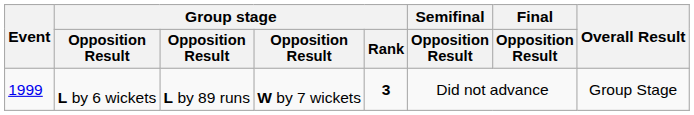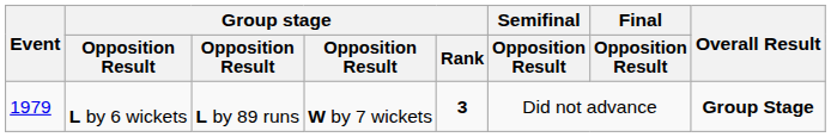L by 6 wickets | Event: 1999 -> 1979
L by 6 wickets | Overall Result: normal -> bold
